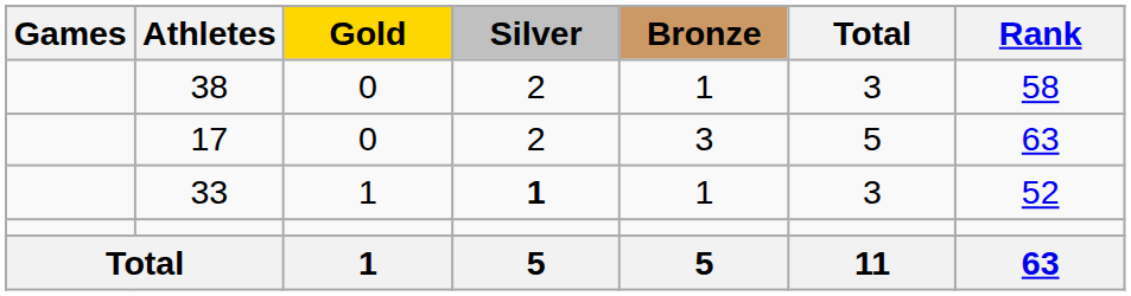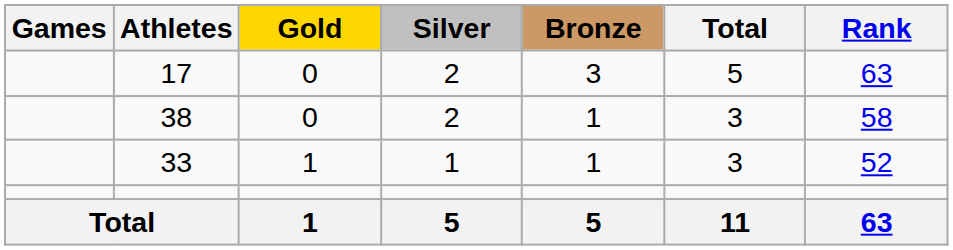rows swapped: 17 <-> 38
33 | Silver: bold -> normal
